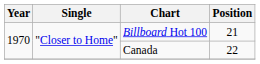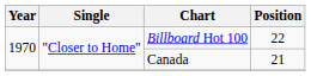Billboard Hot 100 | Position: 21 -> 22
Canada | Position: 22 -> 21
